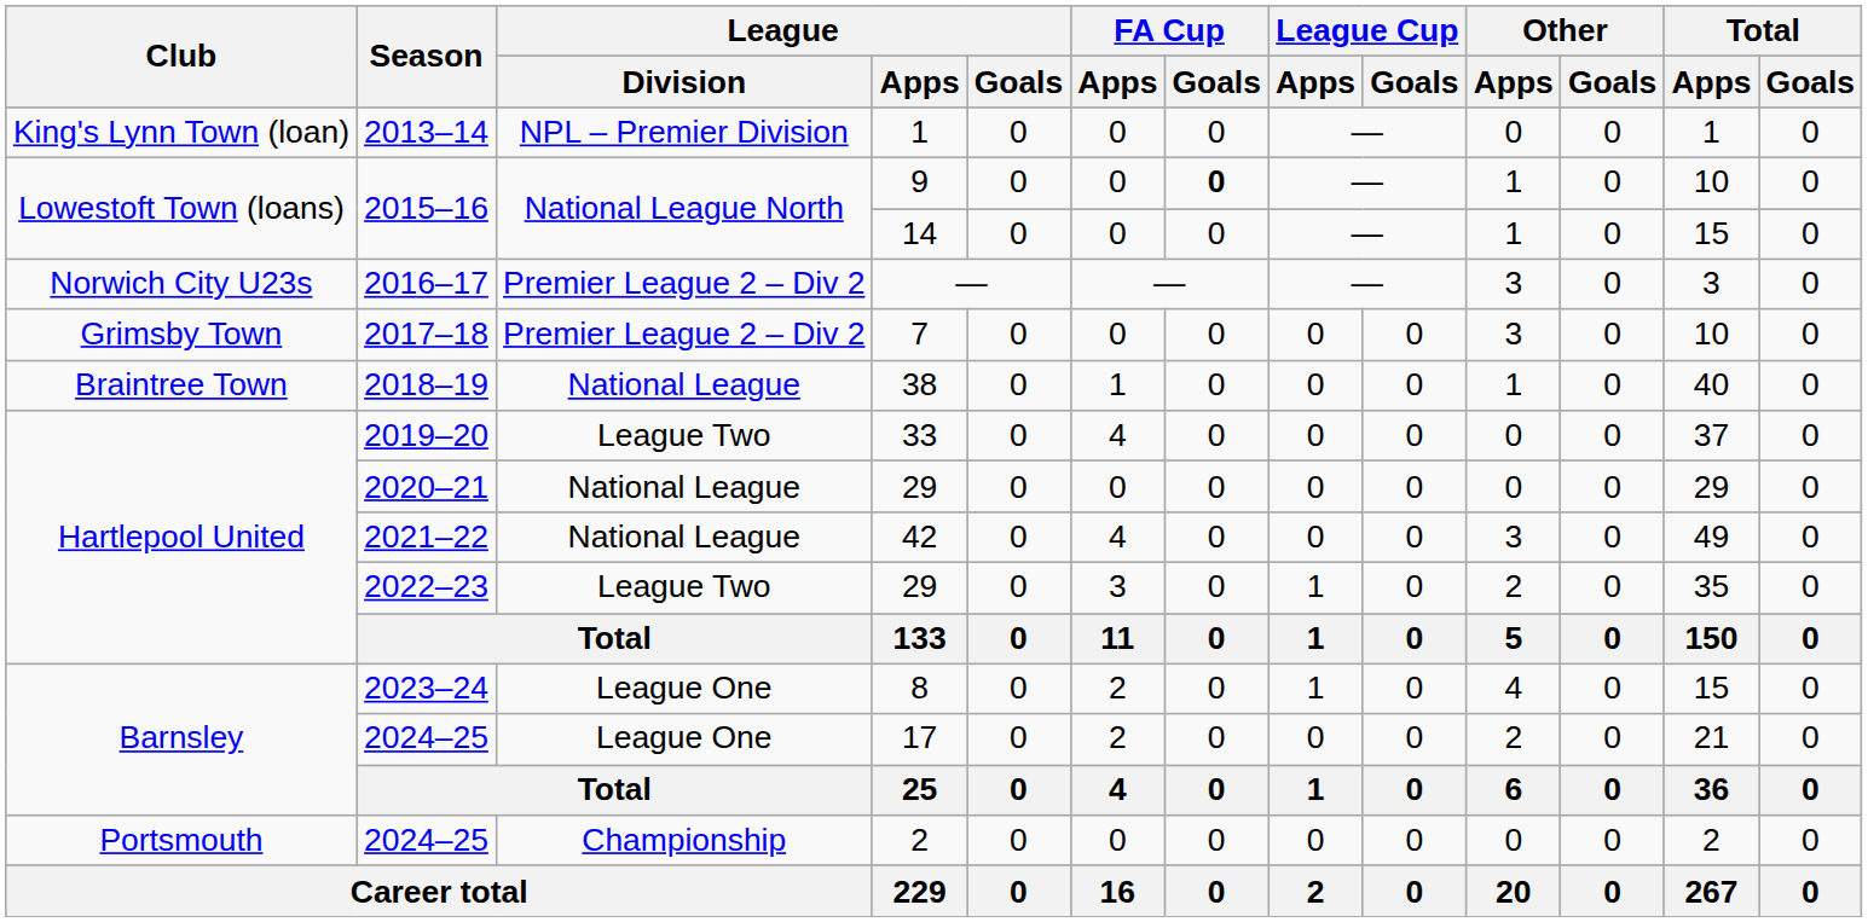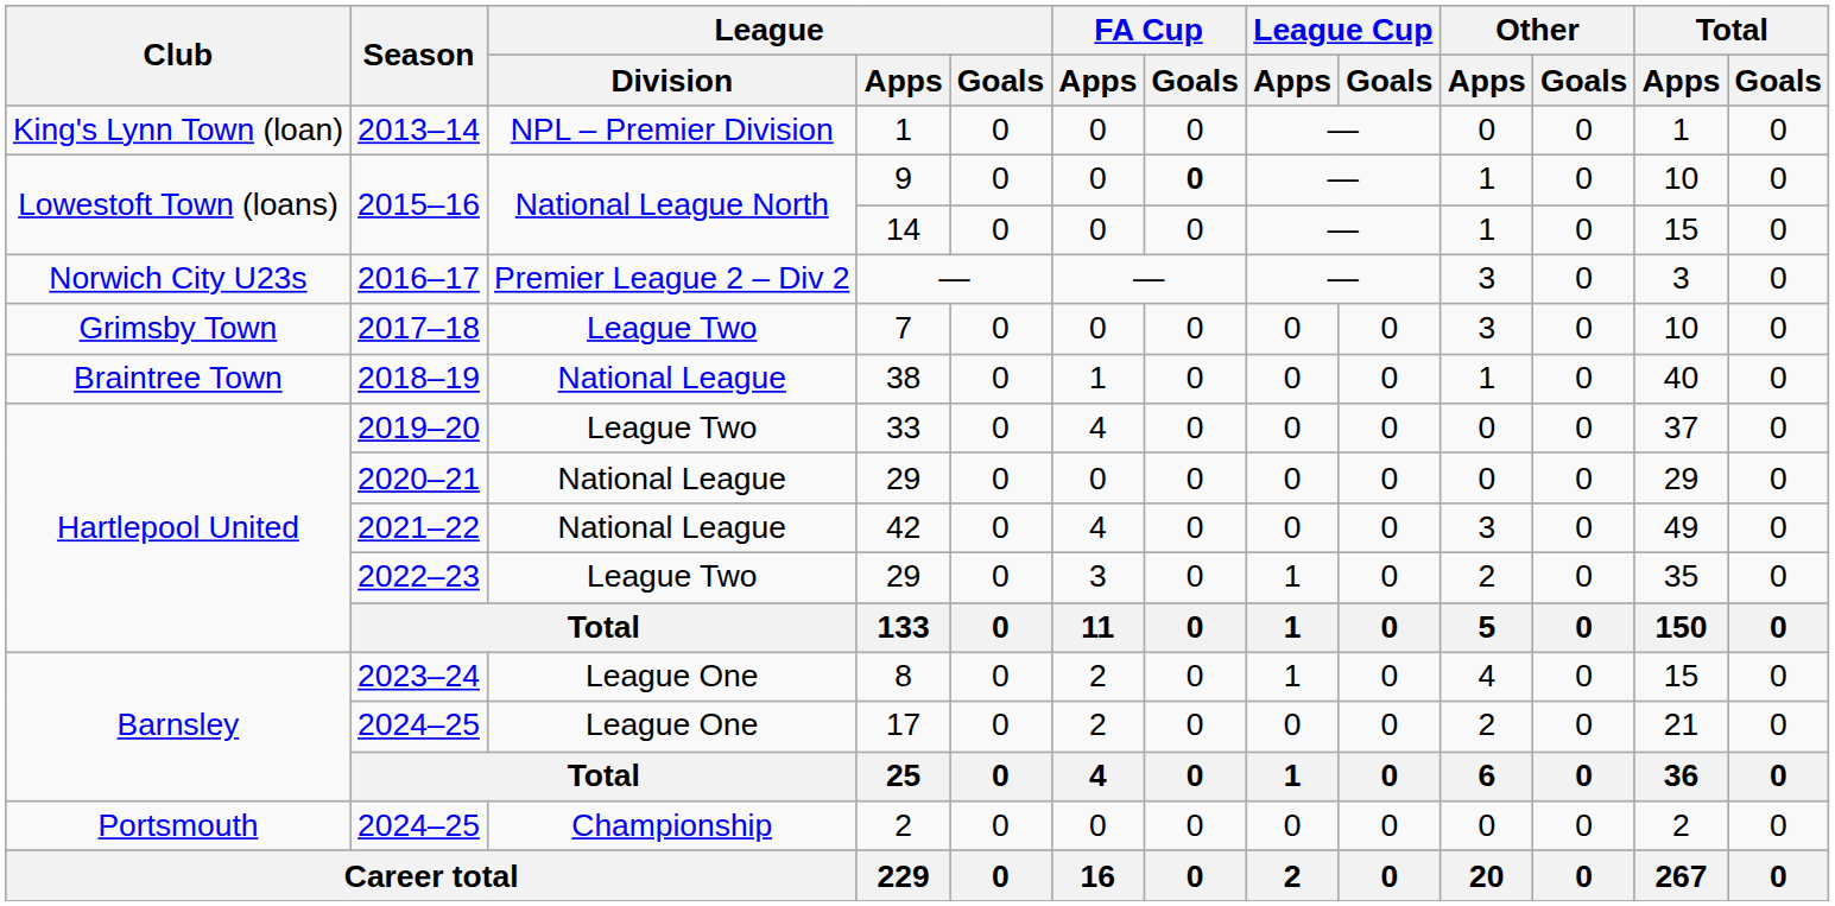7 | League / Division: Premier League 2 – Div 2 -> League Two
